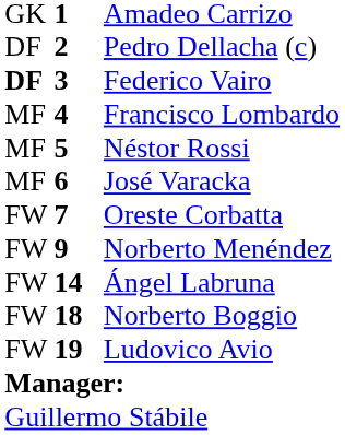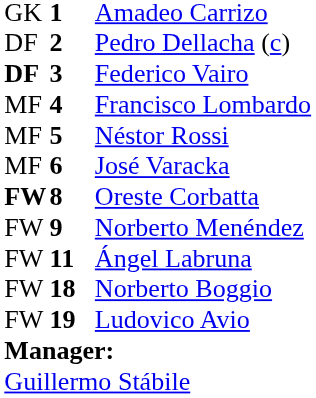Oreste Corbatta | column 1: normal -> bold
Oreste Corbatta | column 2: 7 -> 8
Ángel Labruna | column 2: 14 -> 11
